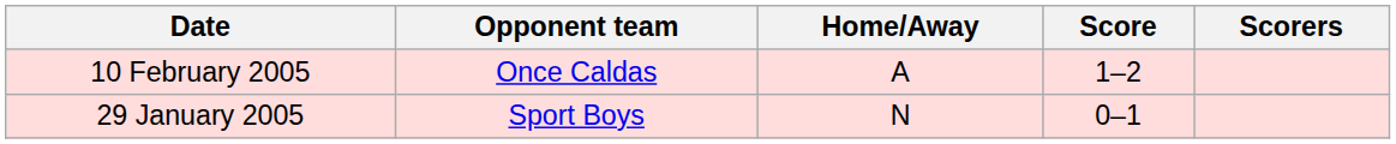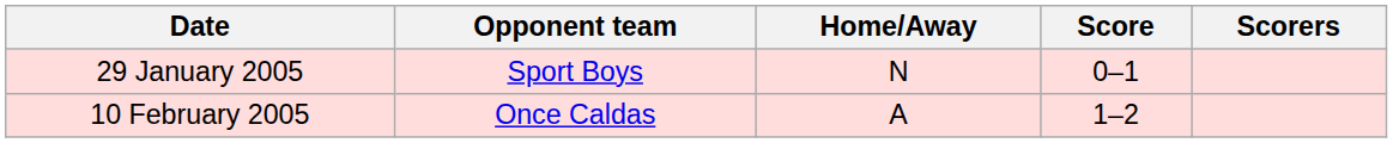rows swapped: 29 January 2005 <-> 10 February 2005
